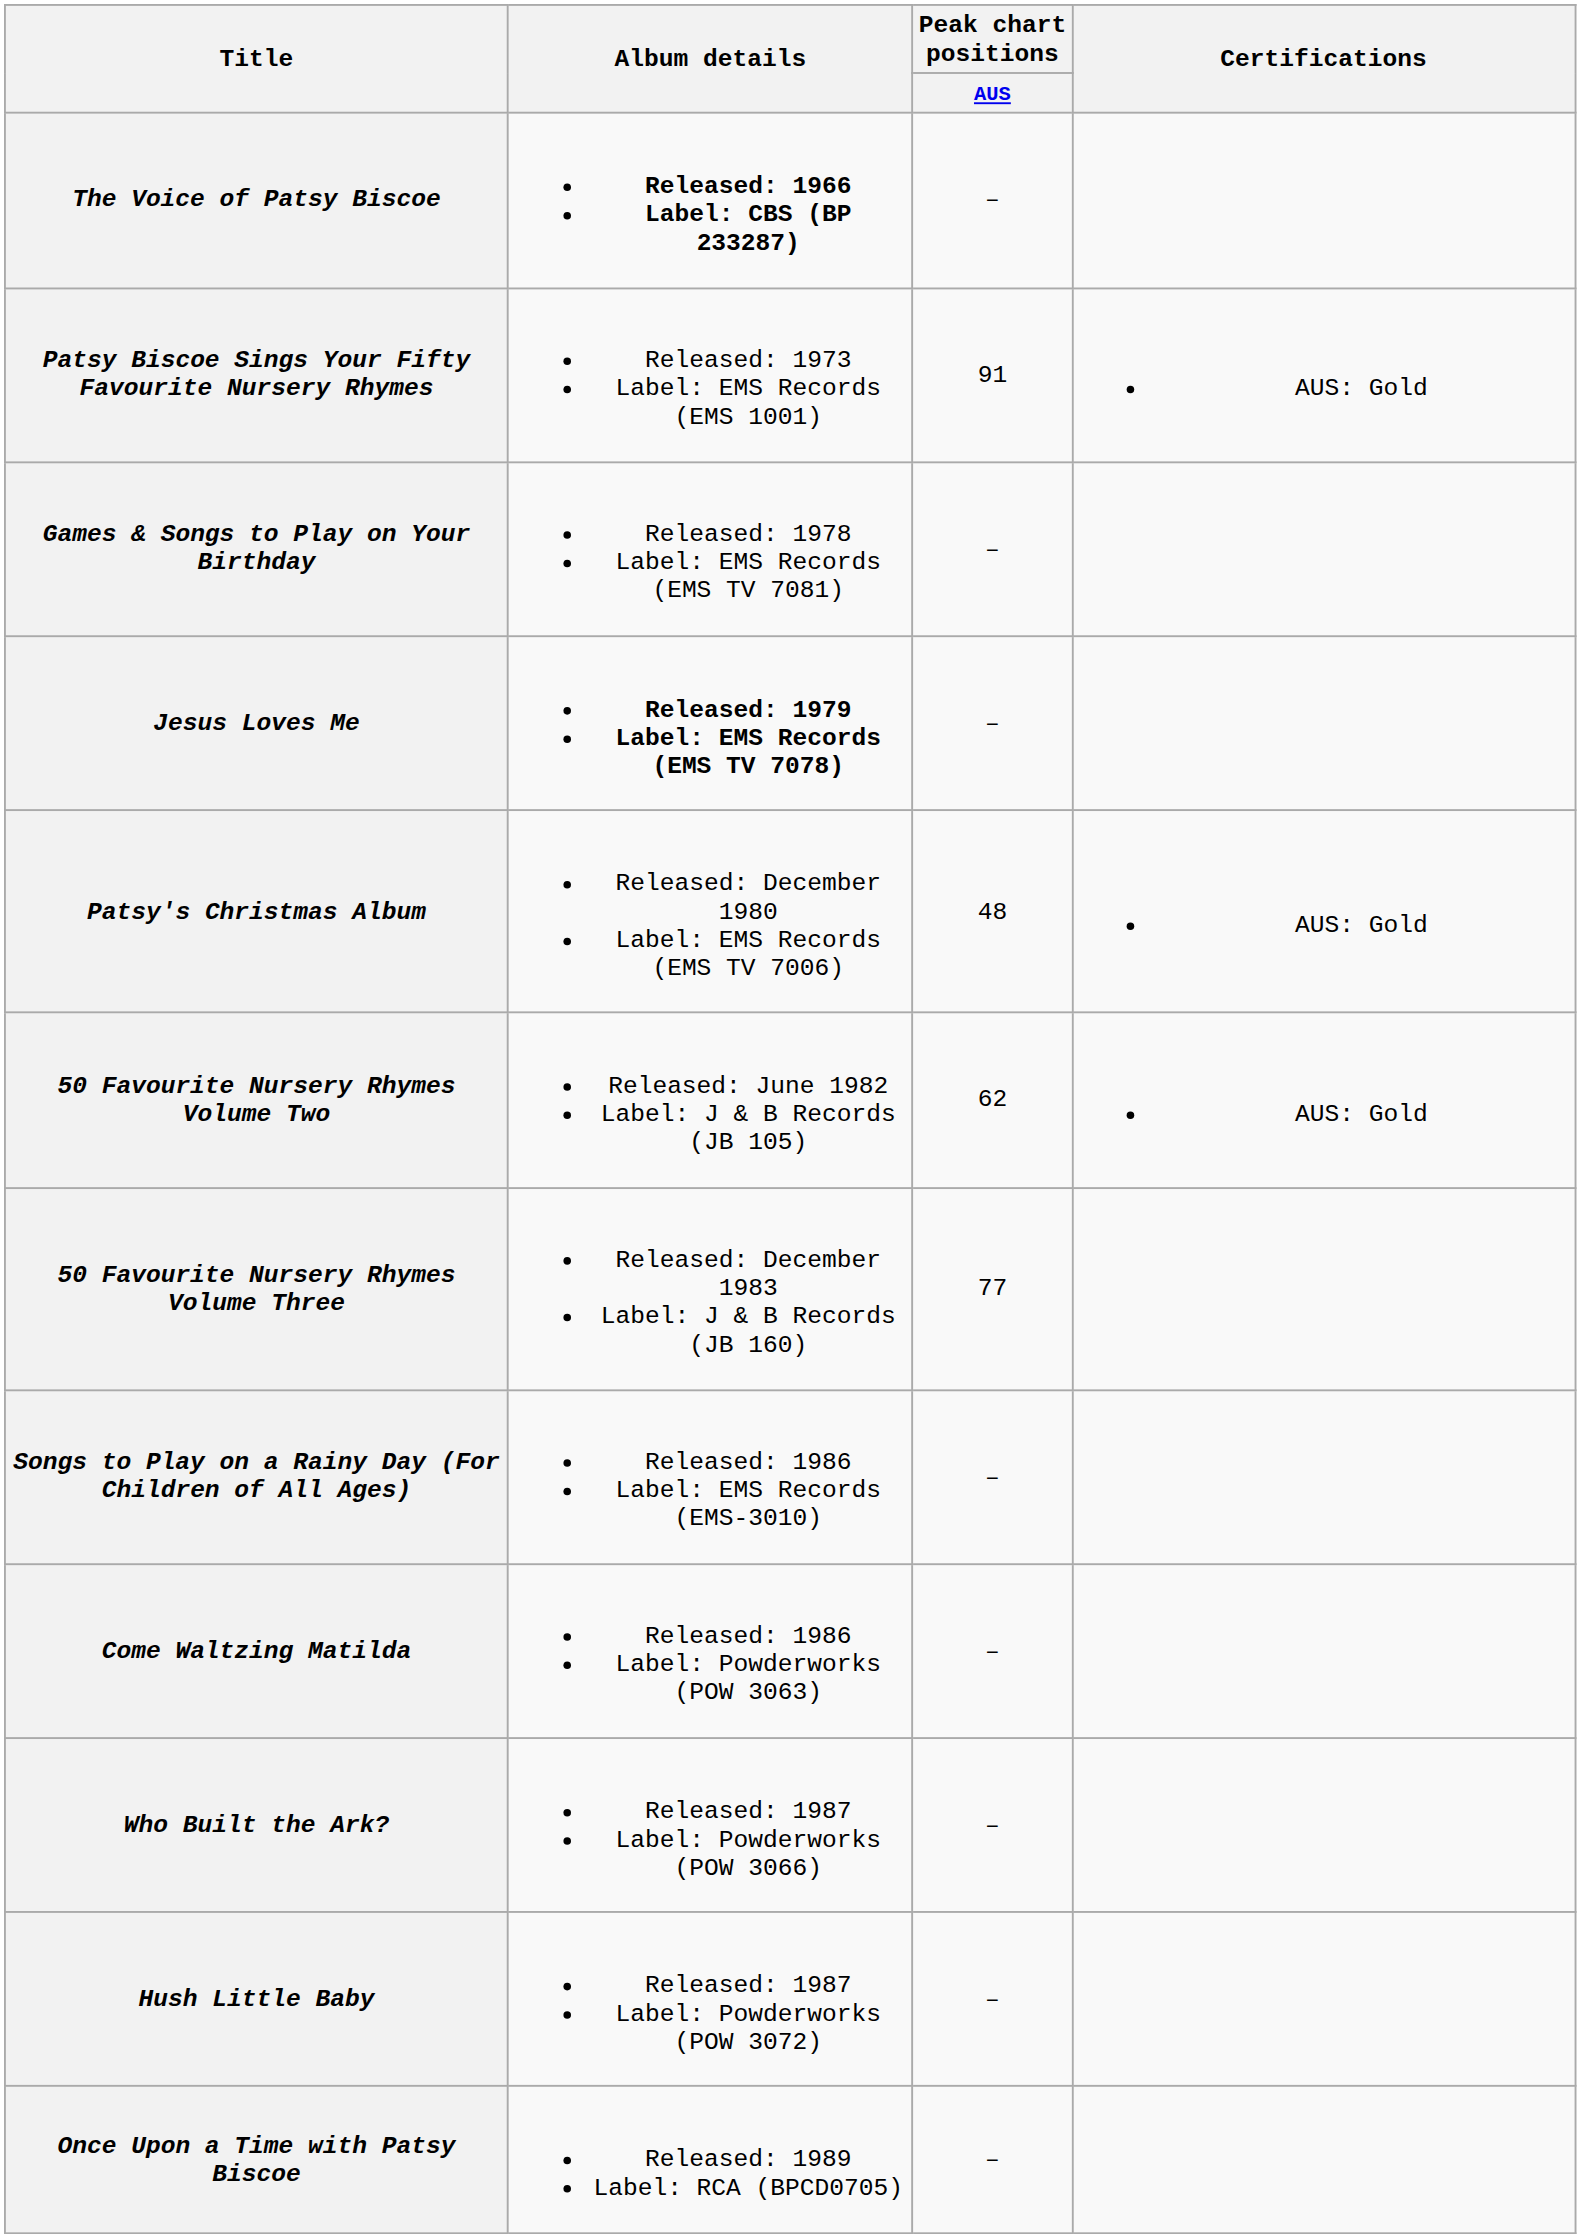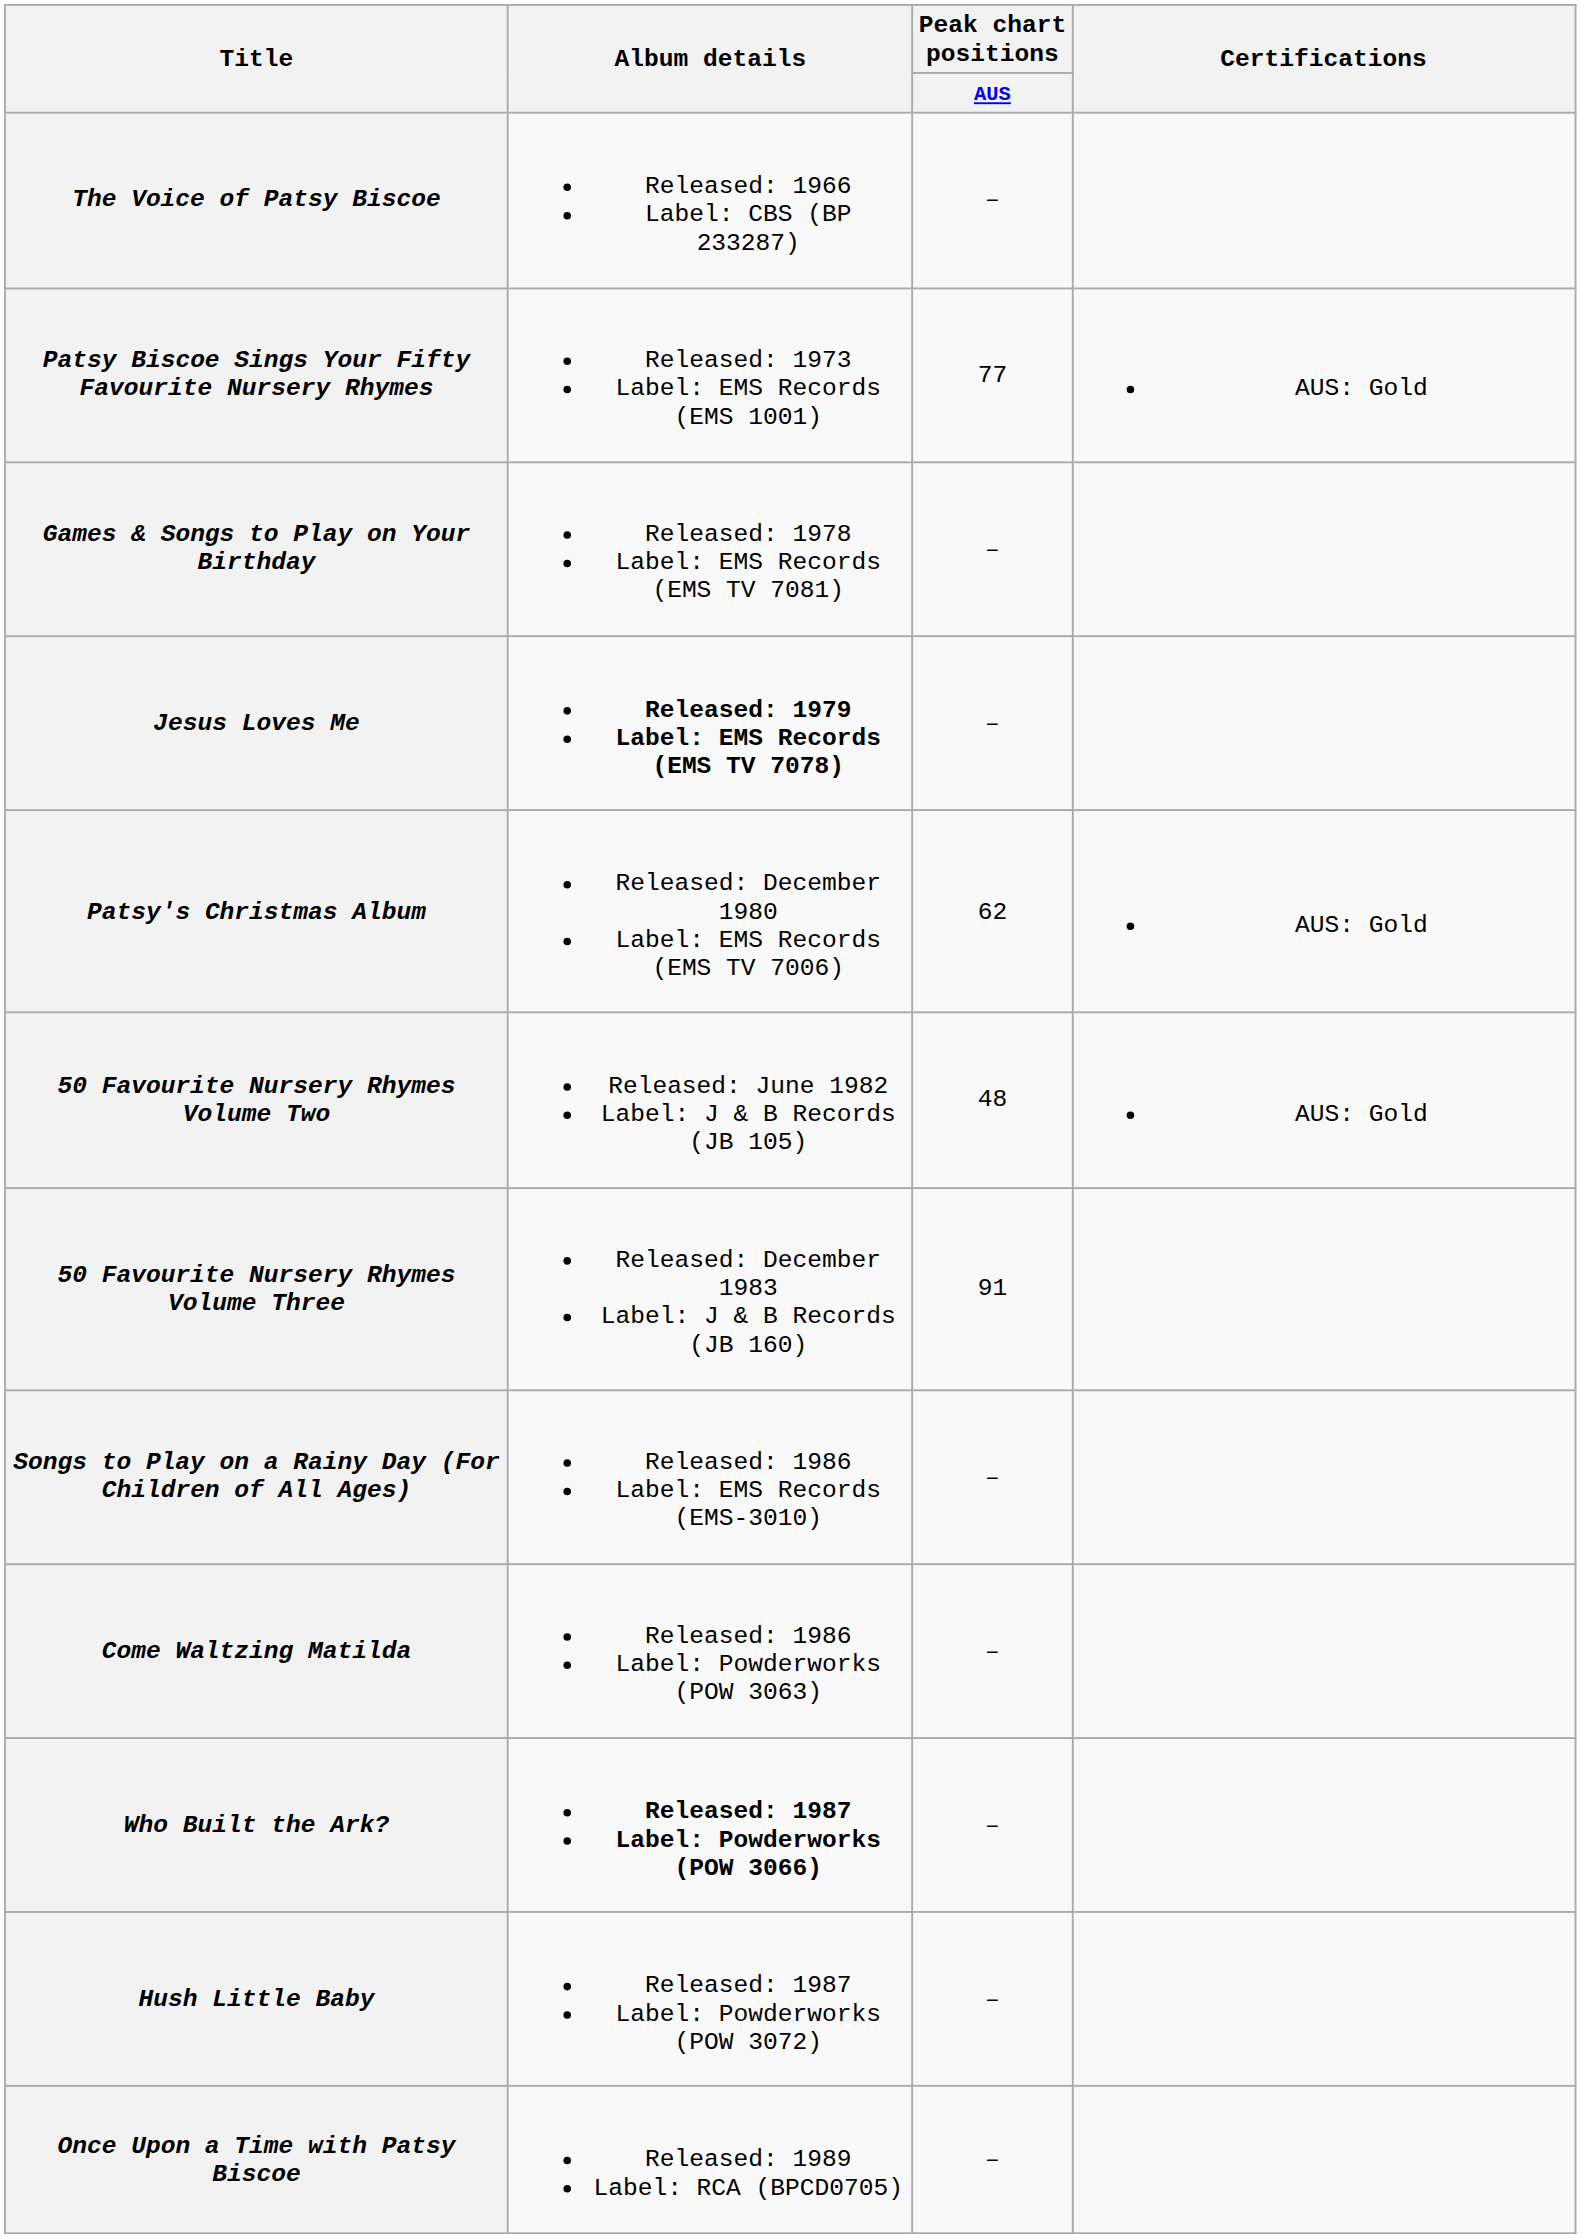The Voice of Patsy Biscoe | Album details: bold -> normal
Patsy Biscoe Sings Your Fifty Favourite Nursery Rhymes | Peak chart positions / AUS: 91 -> 77
Patsy's Christmas Album | Peak chart positions / AUS: 48 -> 62
50 Favourite Nursery Rhymes Volume Two | Peak chart positions / AUS: 62 -> 48
50 Favourite Nursery Rhymes Volume Three | Peak chart positions / AUS: 77 -> 91
Who Built the Ark? | Album details: normal -> bold
